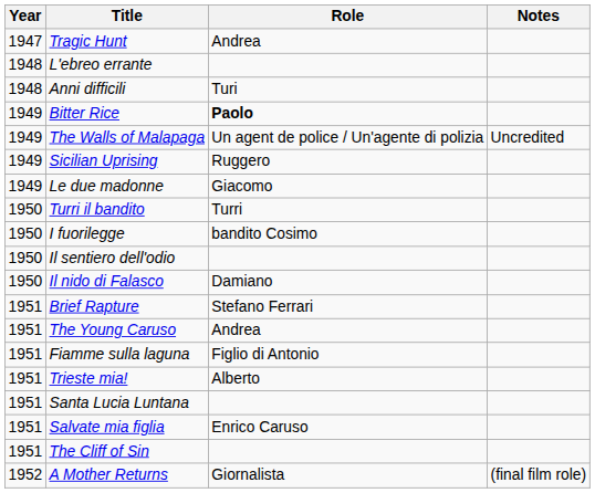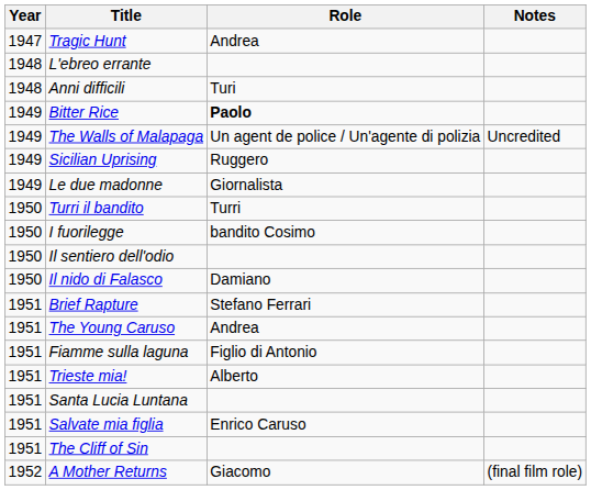Le due madonne | Role: Giacomo -> Giornalista
A Mother Returns | Role: Giornalista -> Giacomo
